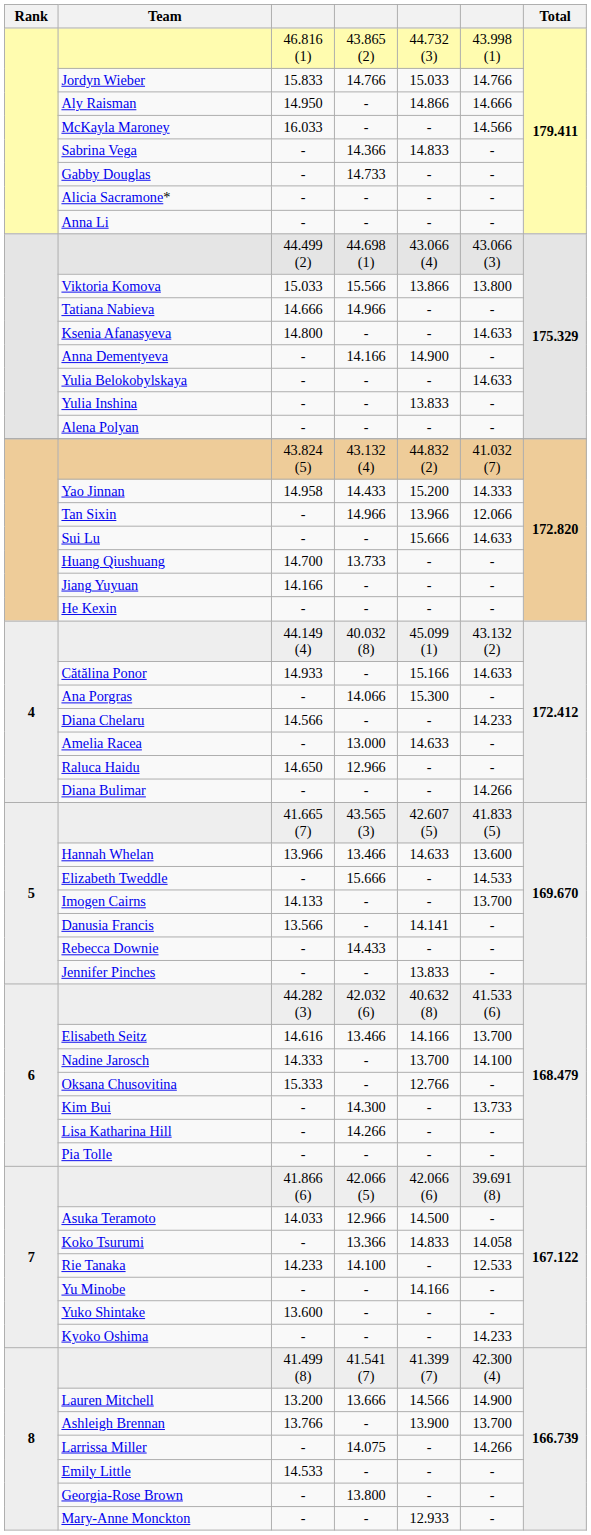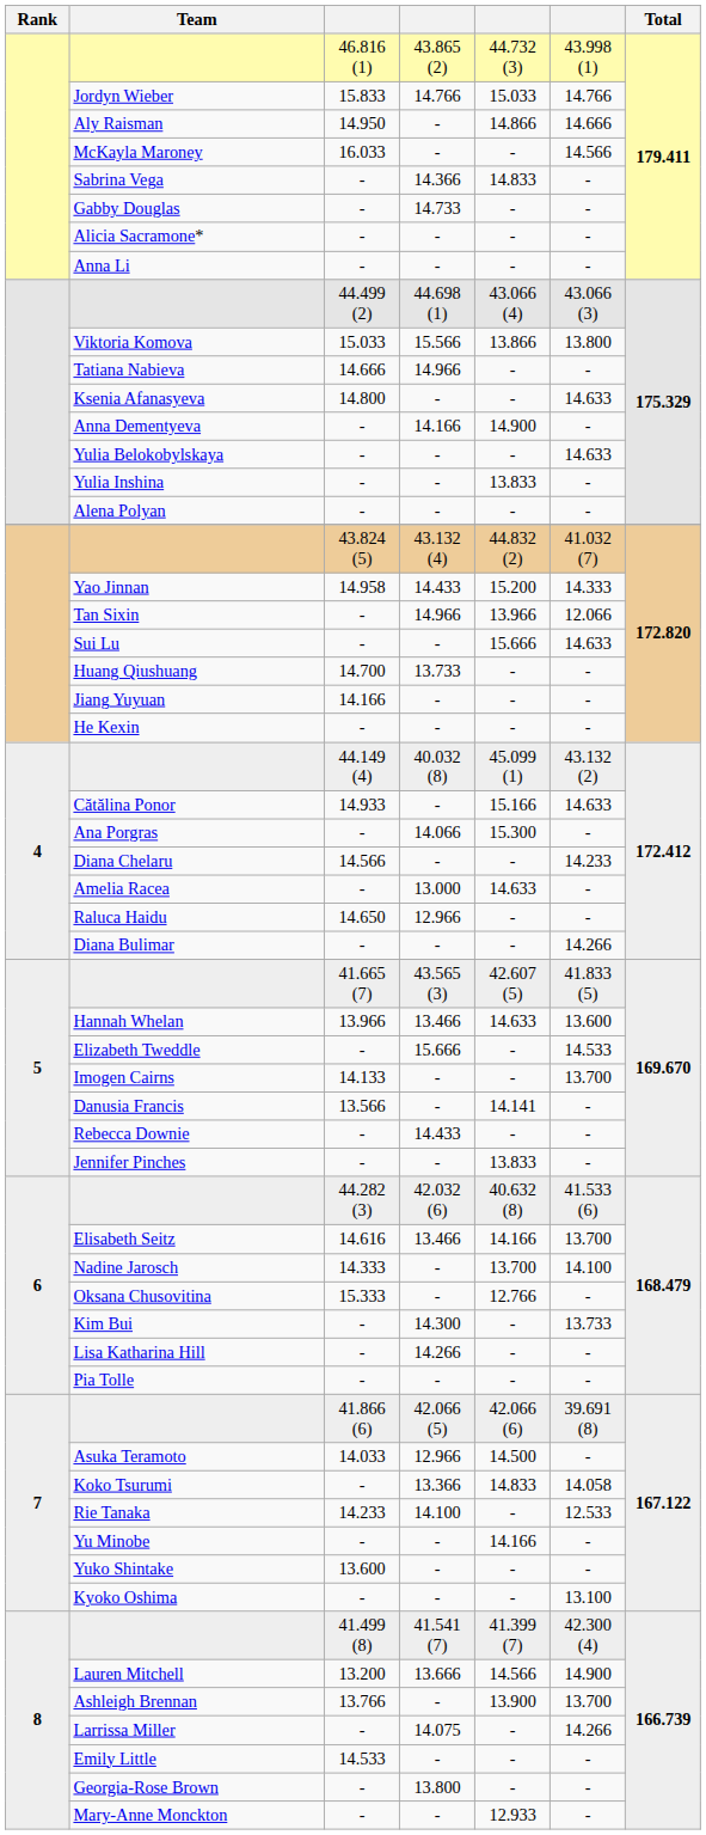Kyoko Oshima | column 6: 14.233 -> 13.100
